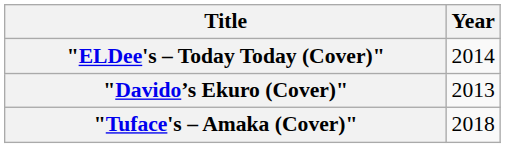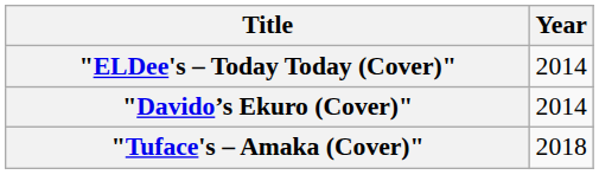"Davido’s Ekuro (Cover)" | Year: 2013 -> 2014
